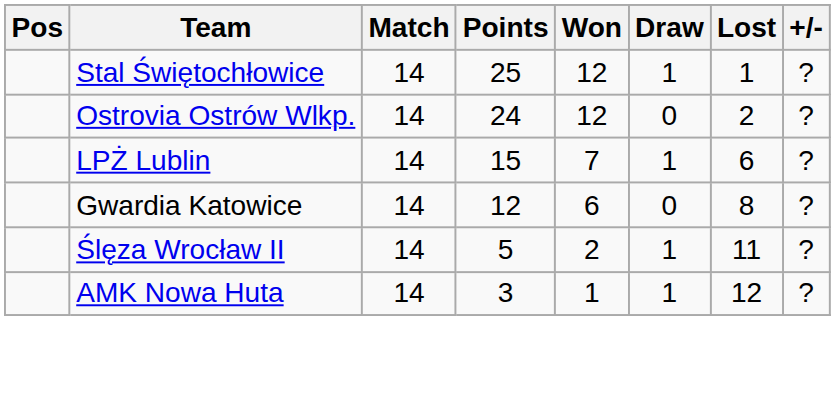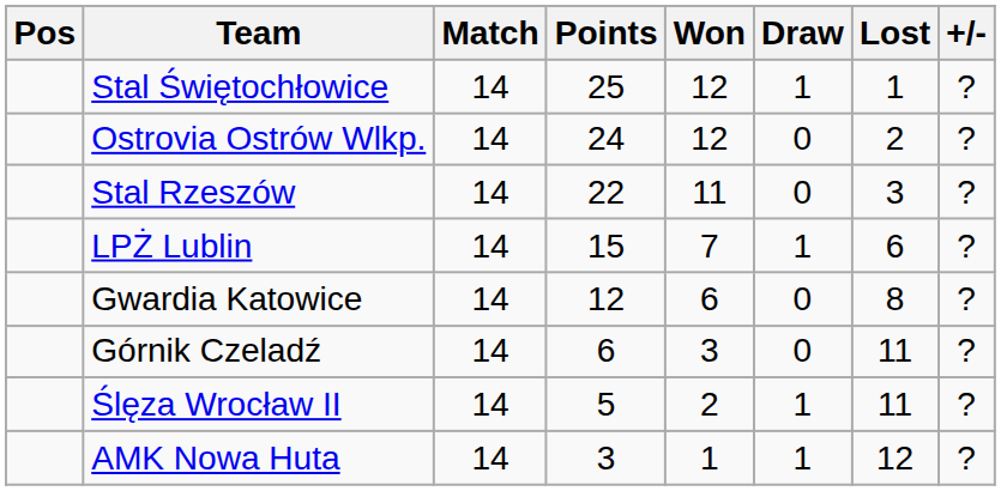+ row: Stal Rzeszów | 14 | 22 | 11 | 0 | 3 | ?
+ row: Górnik Czeladź | 14 | 6 | 3 | 0 | 11 | ?
